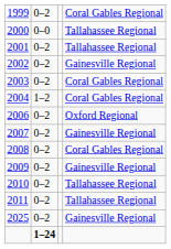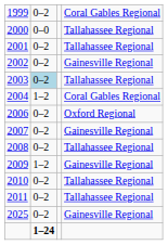2003 | column 2: no background -> lightblue background
2003 | column 4: Coral Gables Regional -> Tallahassee Regional
2008 | column 4: Coral Gables Regional -> Tallahassee Regional
2009 | column 2: 0–2 -> 1–2
